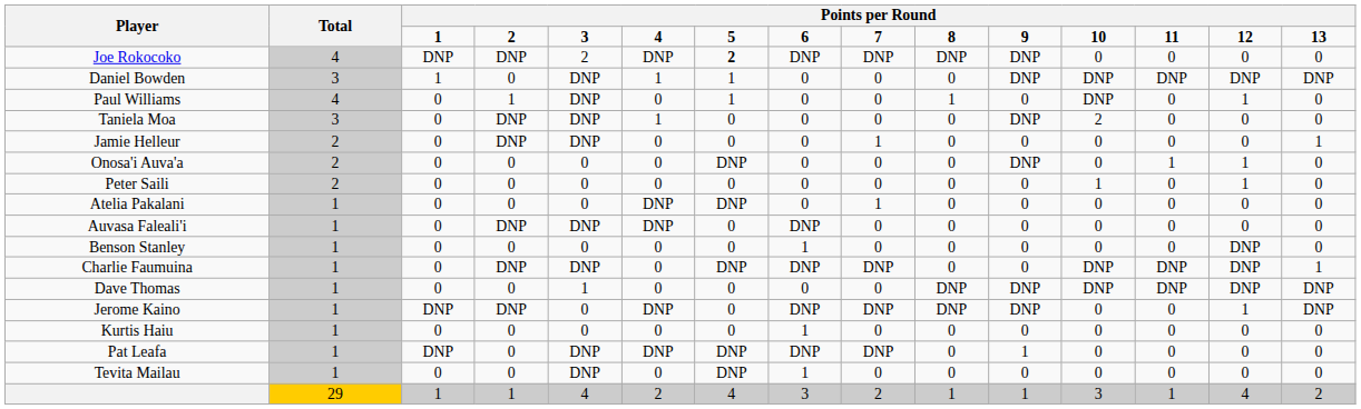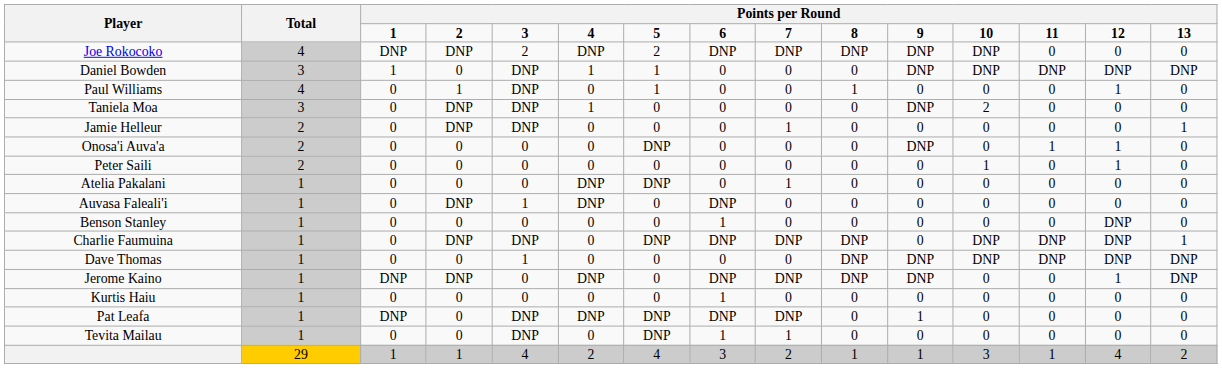Joe Rokocoko | column 7: bold -> normal
Joe Rokocoko | column 12: 0 -> DNP
Paul Williams | column 12: DNP -> 0
Auvasa Faleali'i | column 5: DNP -> 1
Charlie Faumuina | column 10: 0 -> DNP
Tevita Mailau | column 9: 0 -> 1
